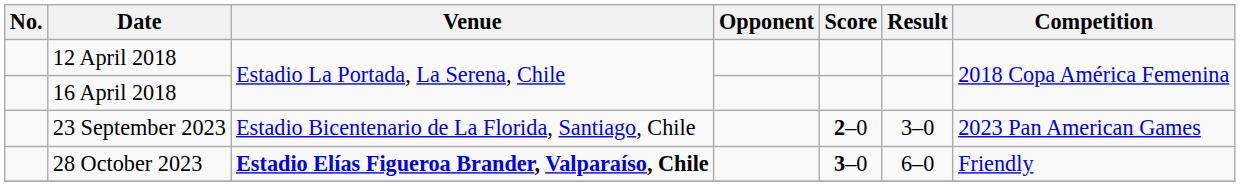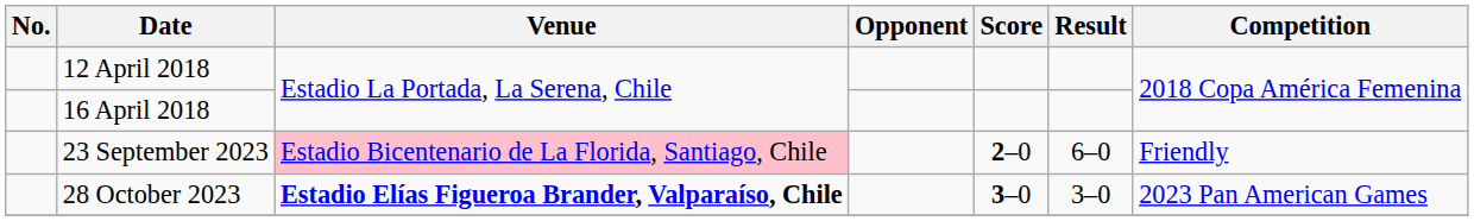23 September 2023 | Venue: no background -> pink background
23 September 2023 | Result: 3–0 -> 6–0
23 September 2023 | Competition: 2023 Pan American Games -> Friendly
28 October 2023 | Result: 6–0 -> 3–0
28 October 2023 | Competition: Friendly -> 2023 Pan American Games
